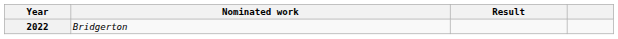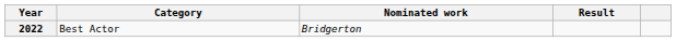+ column: Category | Best Actor
